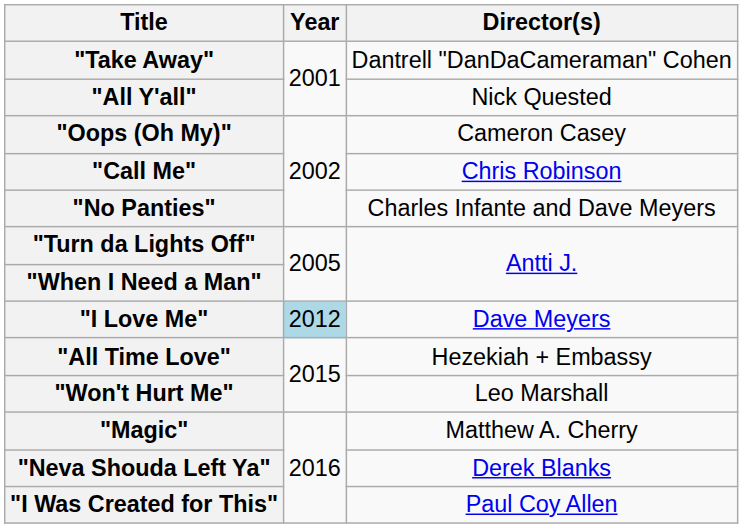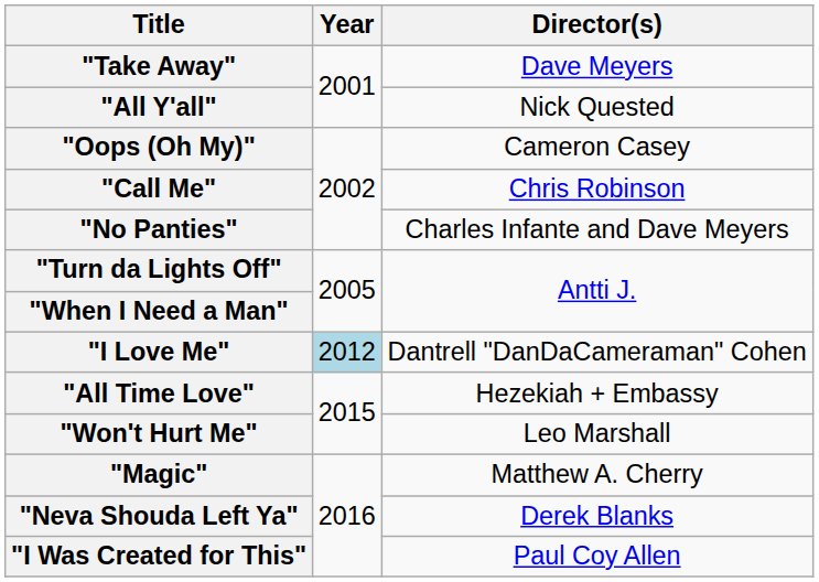"Take Away" | Director(s): Dantrell "DanDaCameraman" Cohen -> Dave Meyers
"I Love Me" | Director(s): Dave Meyers -> Dantrell "DanDaCameraman" Cohen
